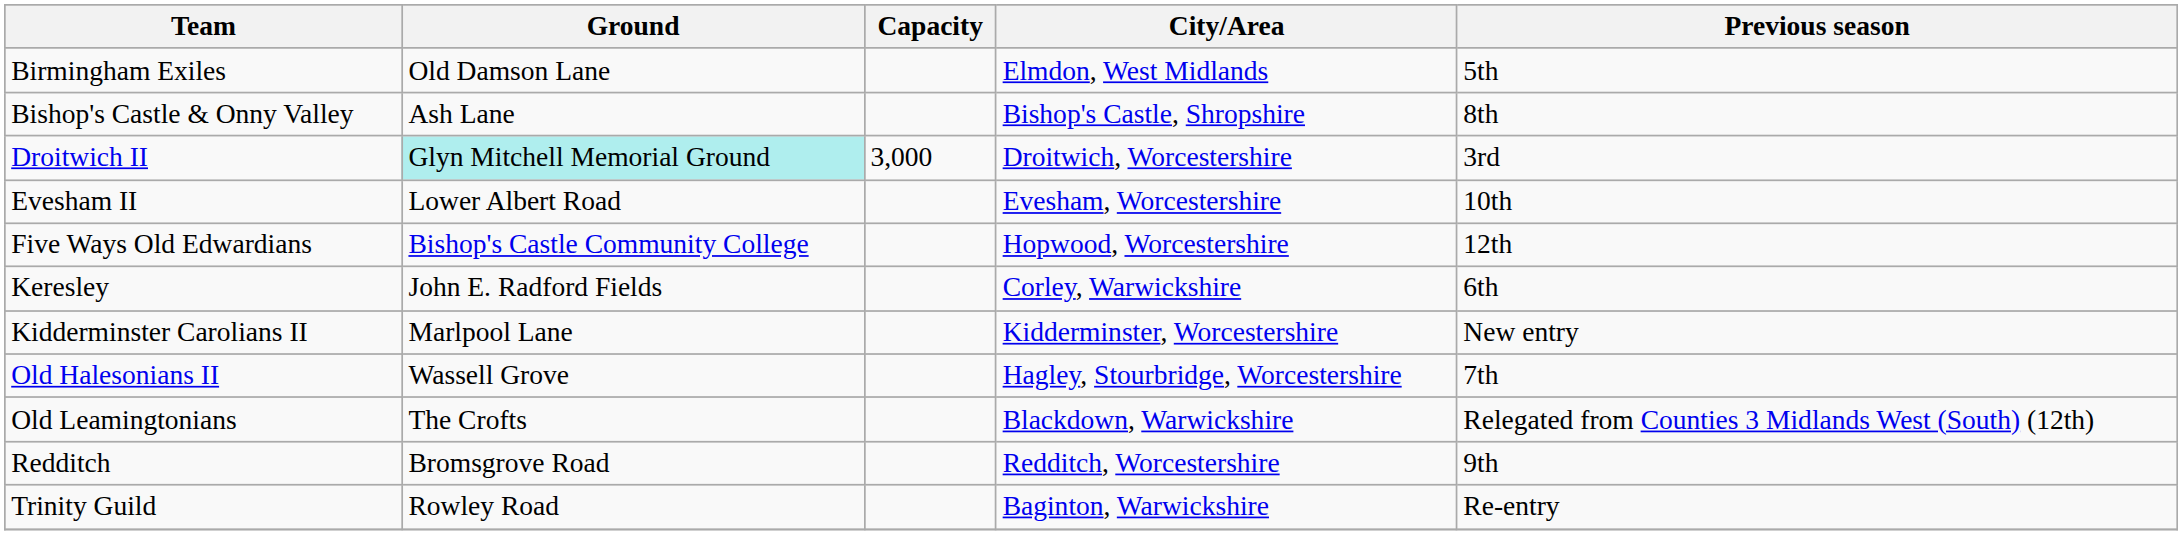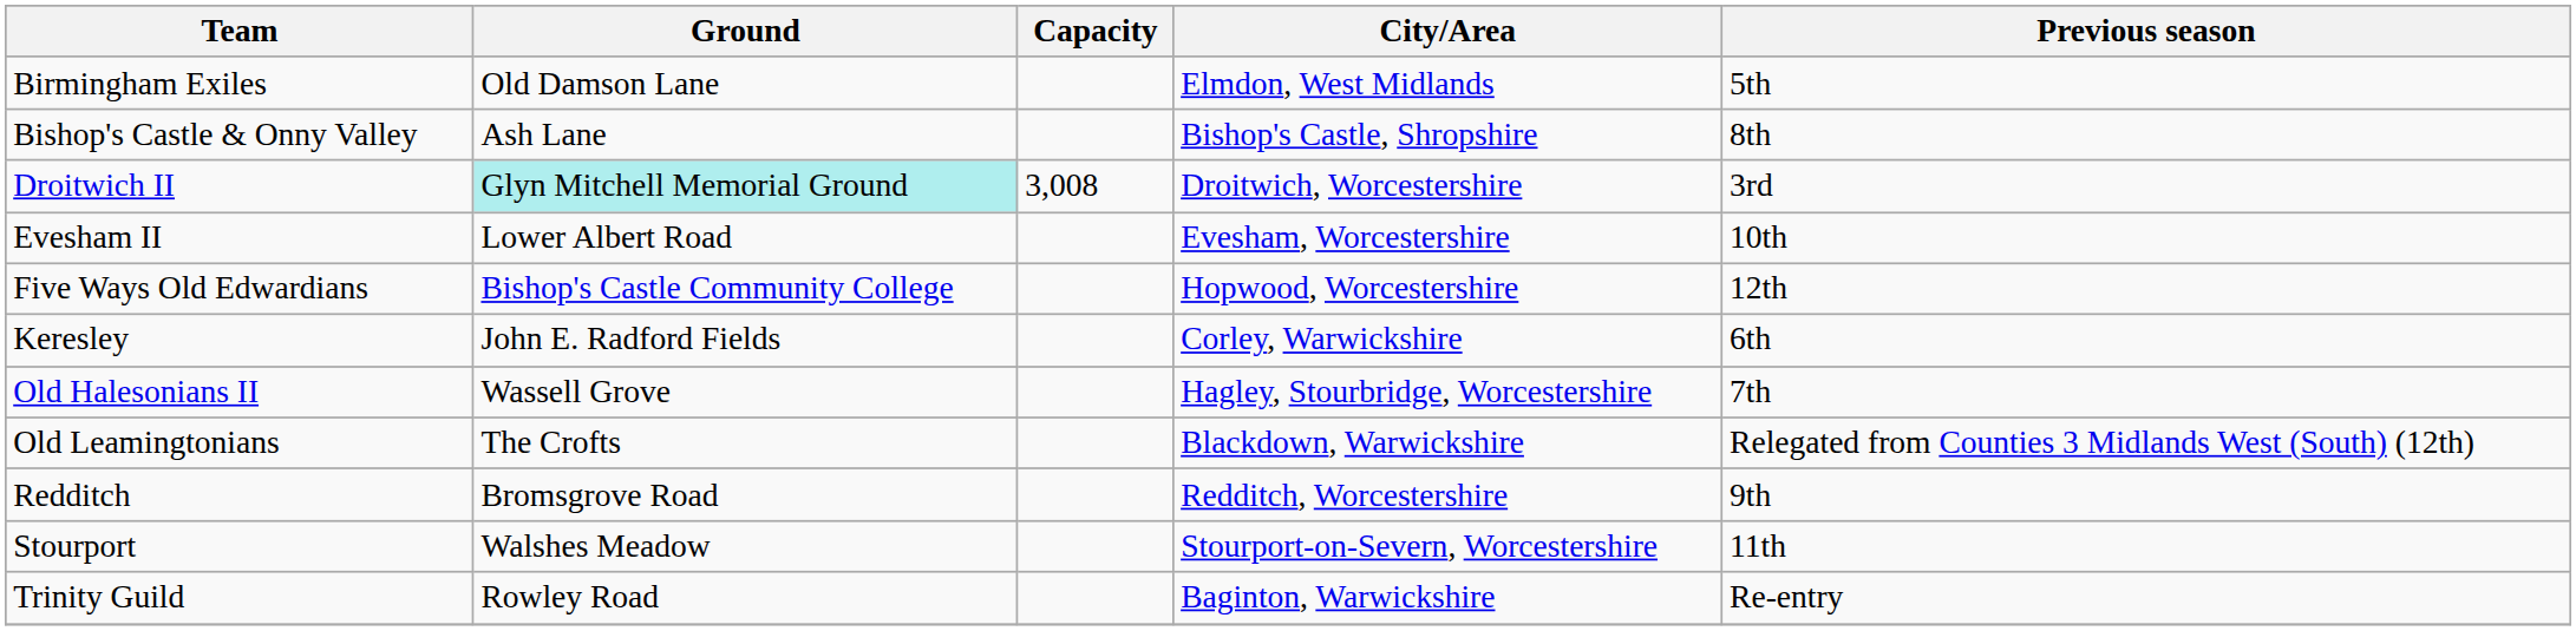Droitwich II | Capacity: 3,000 -> 3,008
- row: Kidderminster Carolians II | Marlpool Lane | Kidderminster, Worcestershire | New entry
+ row: Stourport | Walshes Meadow | Stourport-on-Severn, Worcestershire | 11th
